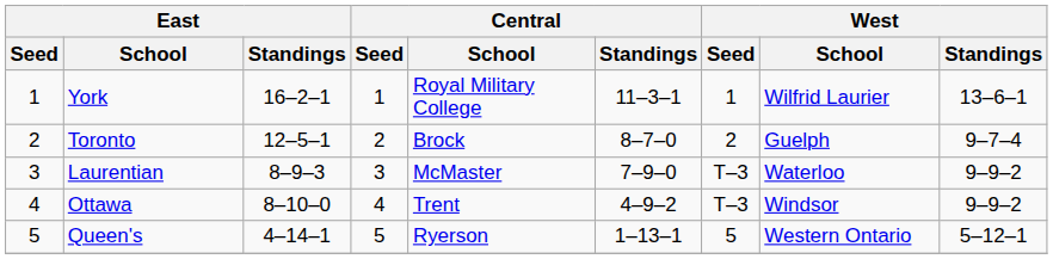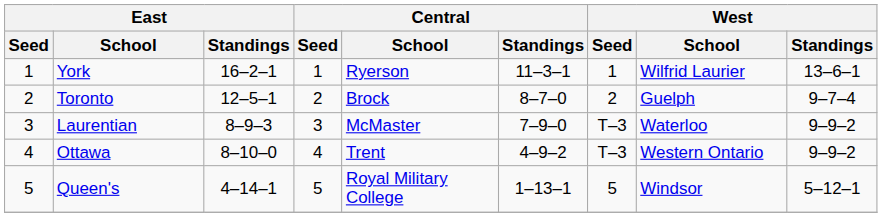York | Central / School: Royal Military College -> Ryerson
Ottawa | West / School: Windsor -> Western Ontario
Queen's | Central / School: Ryerson -> Royal Military College
Queen's | West / School: Western Ontario -> Windsor
